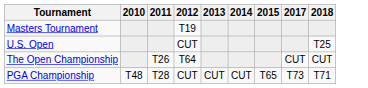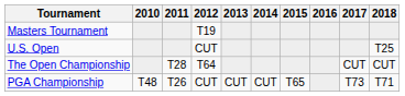+ column: 2016
The Open Championship | 2011: T26 -> T28
PGA Championship | 2011: T28 -> T26
